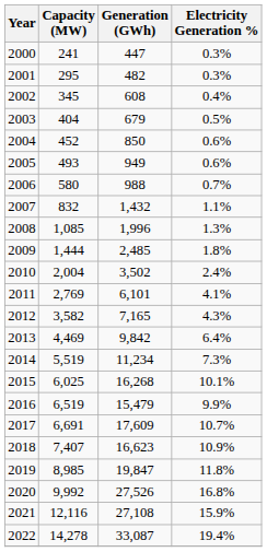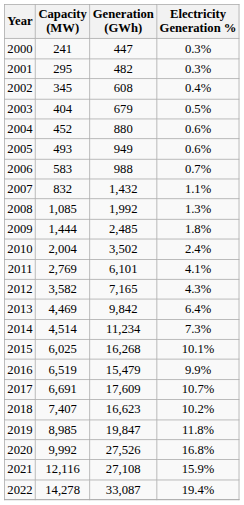2004 | Generation (GWh): 850 -> 880
2006 | Capacity (MW): 580 -> 583
2008 | Generation (GWh): 1,996 -> 1,992
2014 | Capacity (MW): 5,519 -> 4,514
2018 | Electricity Generation %: 10.9% -> 10.2%
